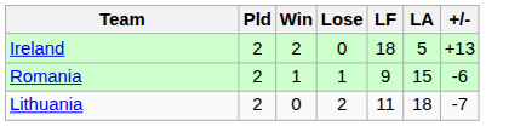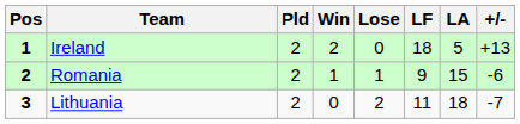+ column: Pos | 1 | 2 | 3
